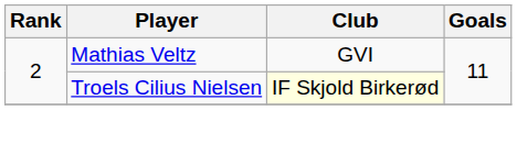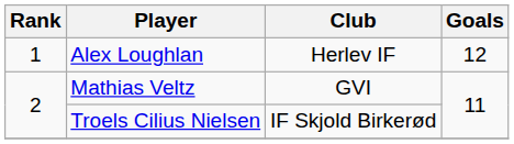+ row: 1 | Alex Loughlan | Herlev IF | 12
Troels Cilius Nielsen | Club: lightyellow background -> no background
